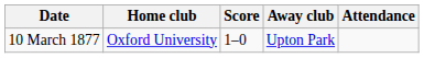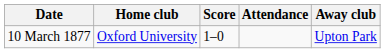columns swapped: Away club <-> Attendance
